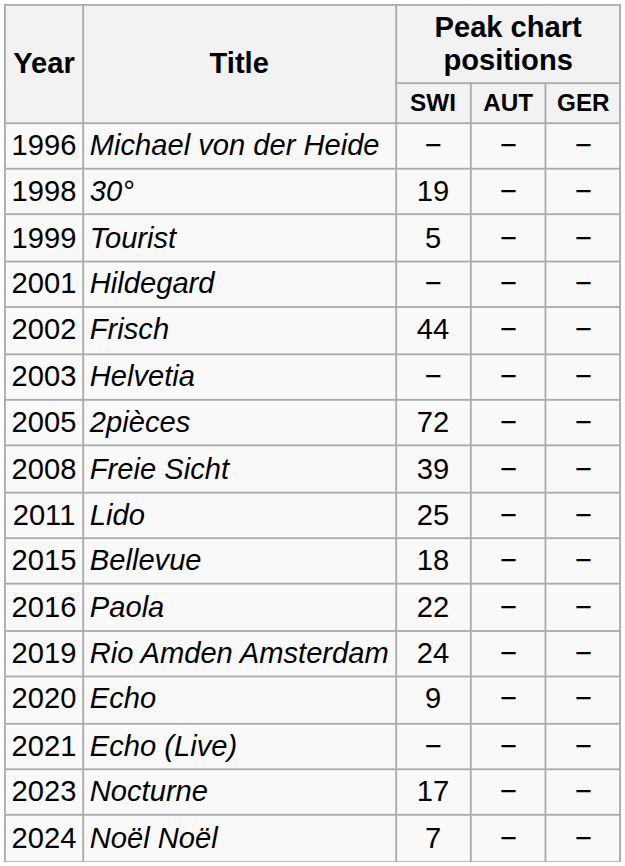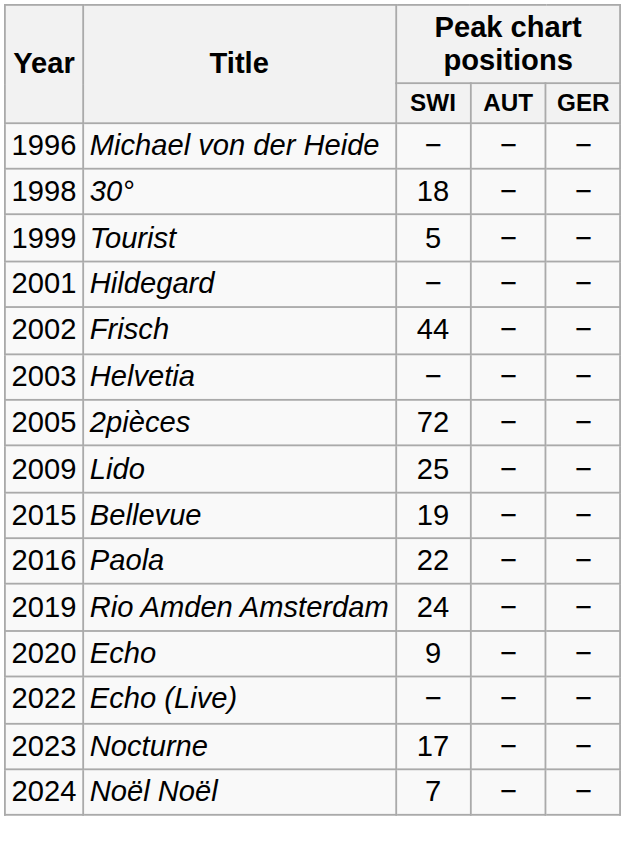30° | Peak chart positions / SWI: 19 -> 18
- row: 2008 | Freie Sicht | 39 | − | −
Lido | Year: 2011 -> 2009
Bellevue | Peak chart positions / SWI: 18 -> 19
Echo (Live) | Year: 2021 -> 2022
